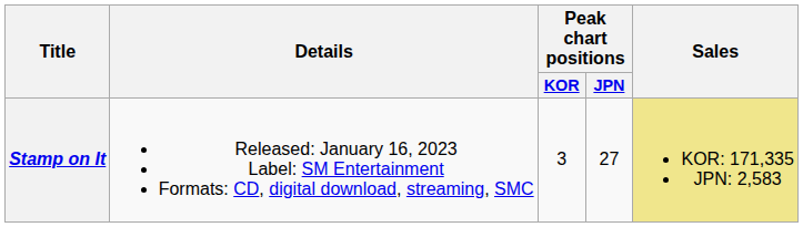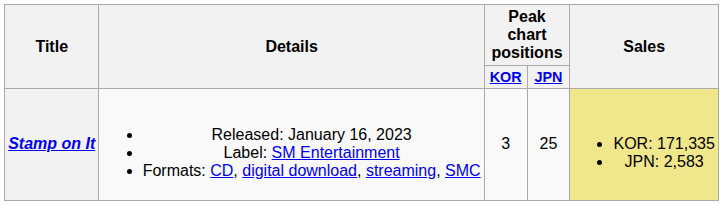Stamp on It | Peak chart positions / JPN: 27 -> 25
